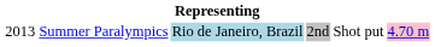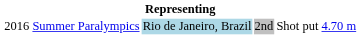Summer Paralympics | column 1: 2013 -> 2016
Summer Paralympics | column 6: pink background -> no background
